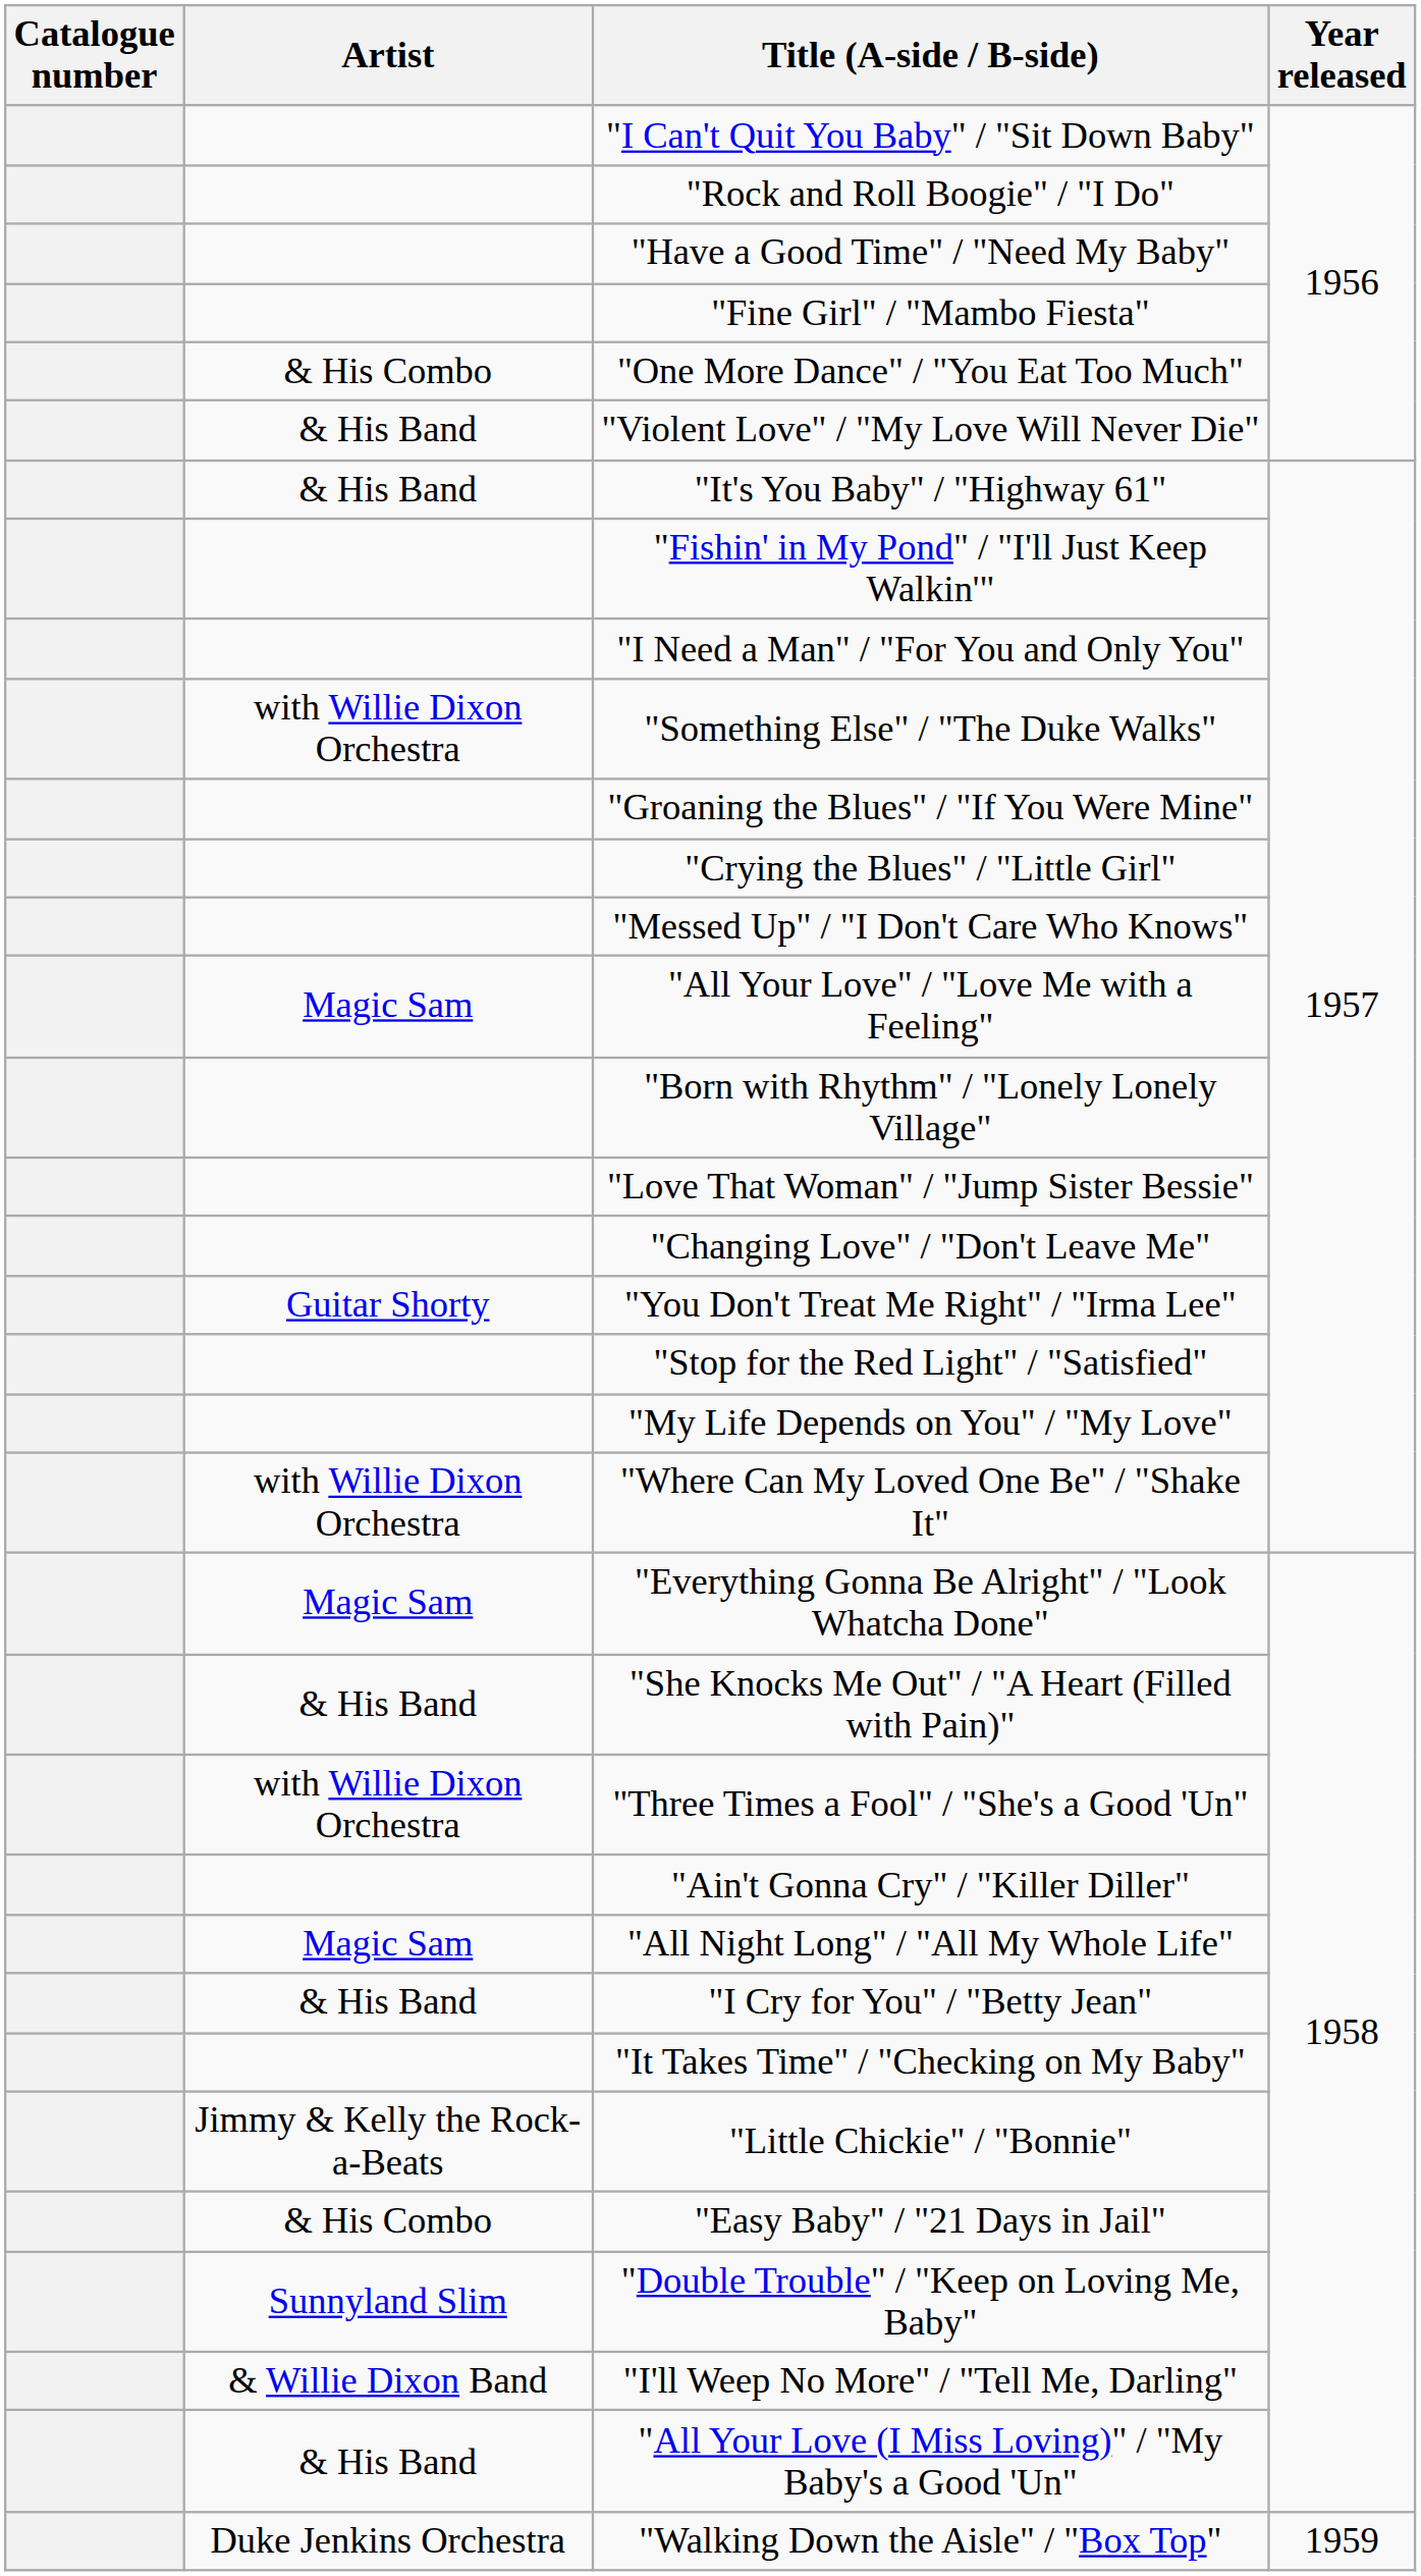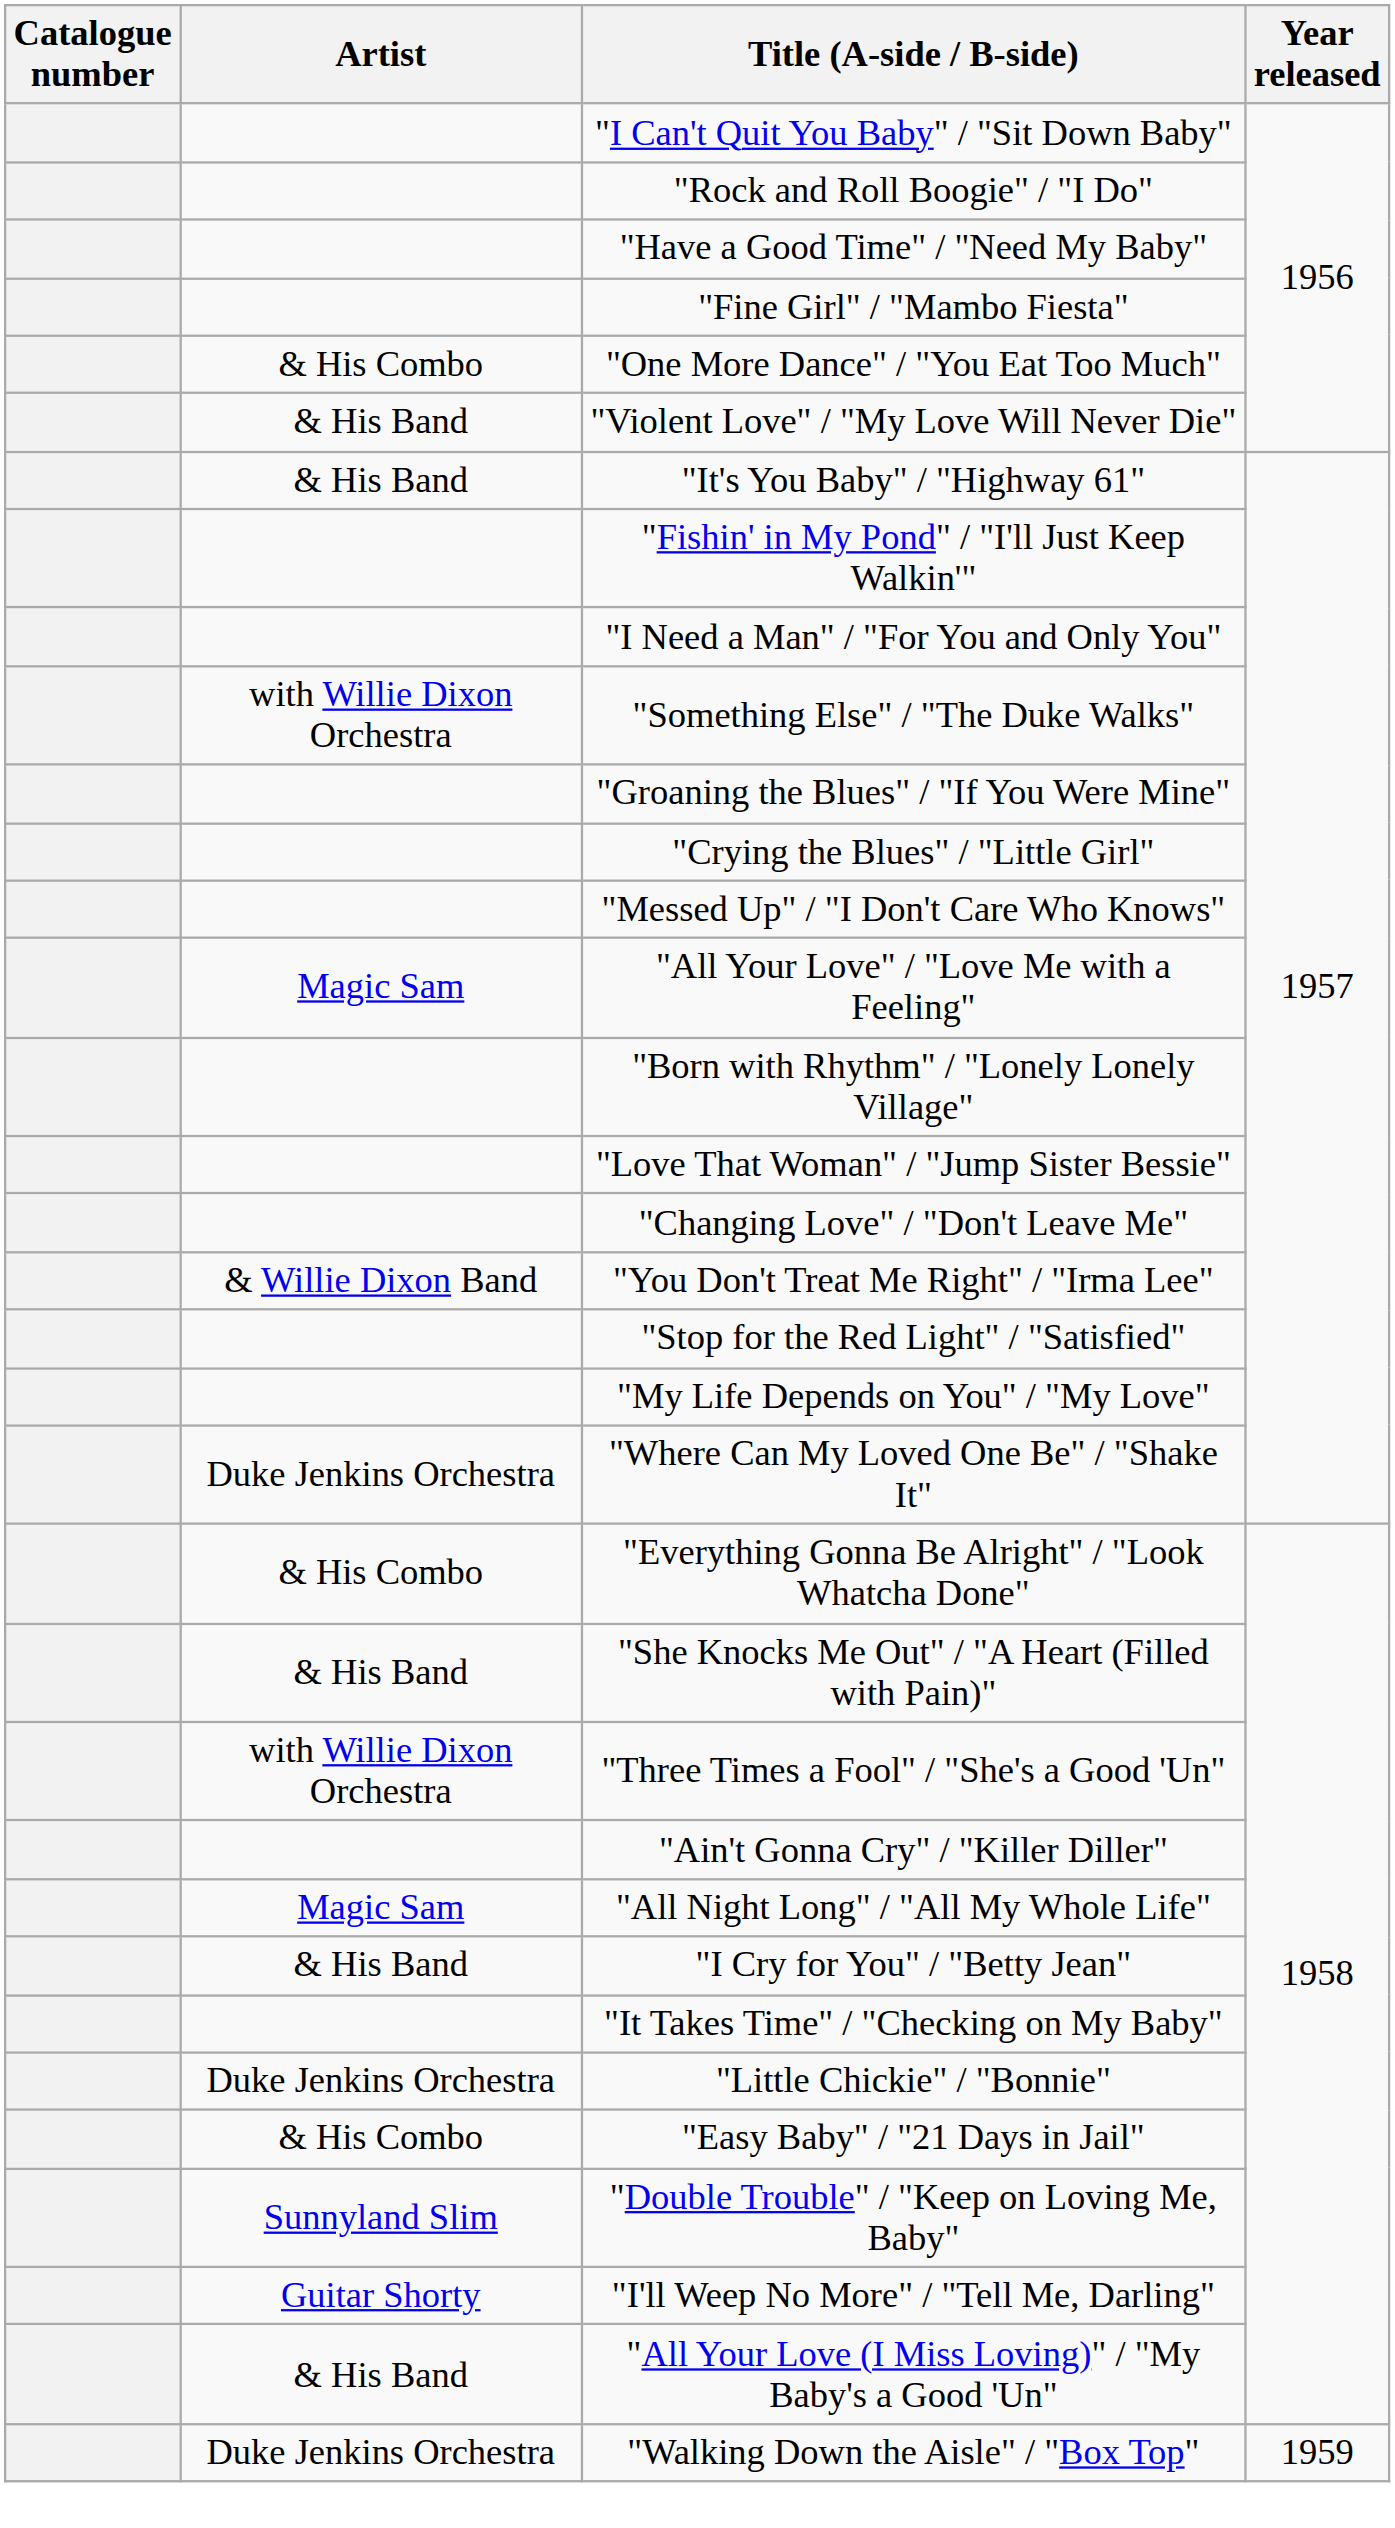"You Don't Treat Me Right" / "Irma Lee" | Artist: Guitar Shorty -> & Willie Dixon Band
"Where Can My Loved One Be" / "Shake It" | Artist: with Willie Dixon Orchestra -> Duke Jenkins Orchestra
"Everything Gonna Be Alright" / "Look Whatcha Done" | Artist: Magic Sam -> & His Combo
"Little Chickie" / "Bonnie" | Artist: Jimmy & Kelly the Rock-a-Beats -> Duke Jenkins Orchestra
"I'll Weep No More" / "Tell Me, Darling" | Artist: & Willie Dixon Band -> Guitar Shorty
